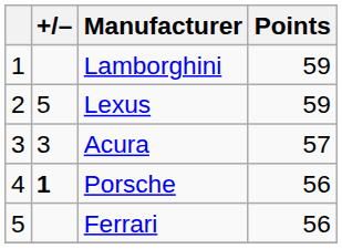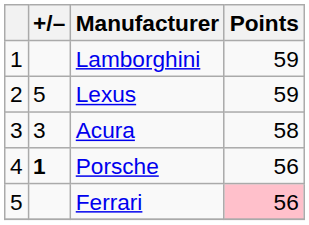Acura | Points: 57 -> 58
Ferrari | Points: no background -> pink background
